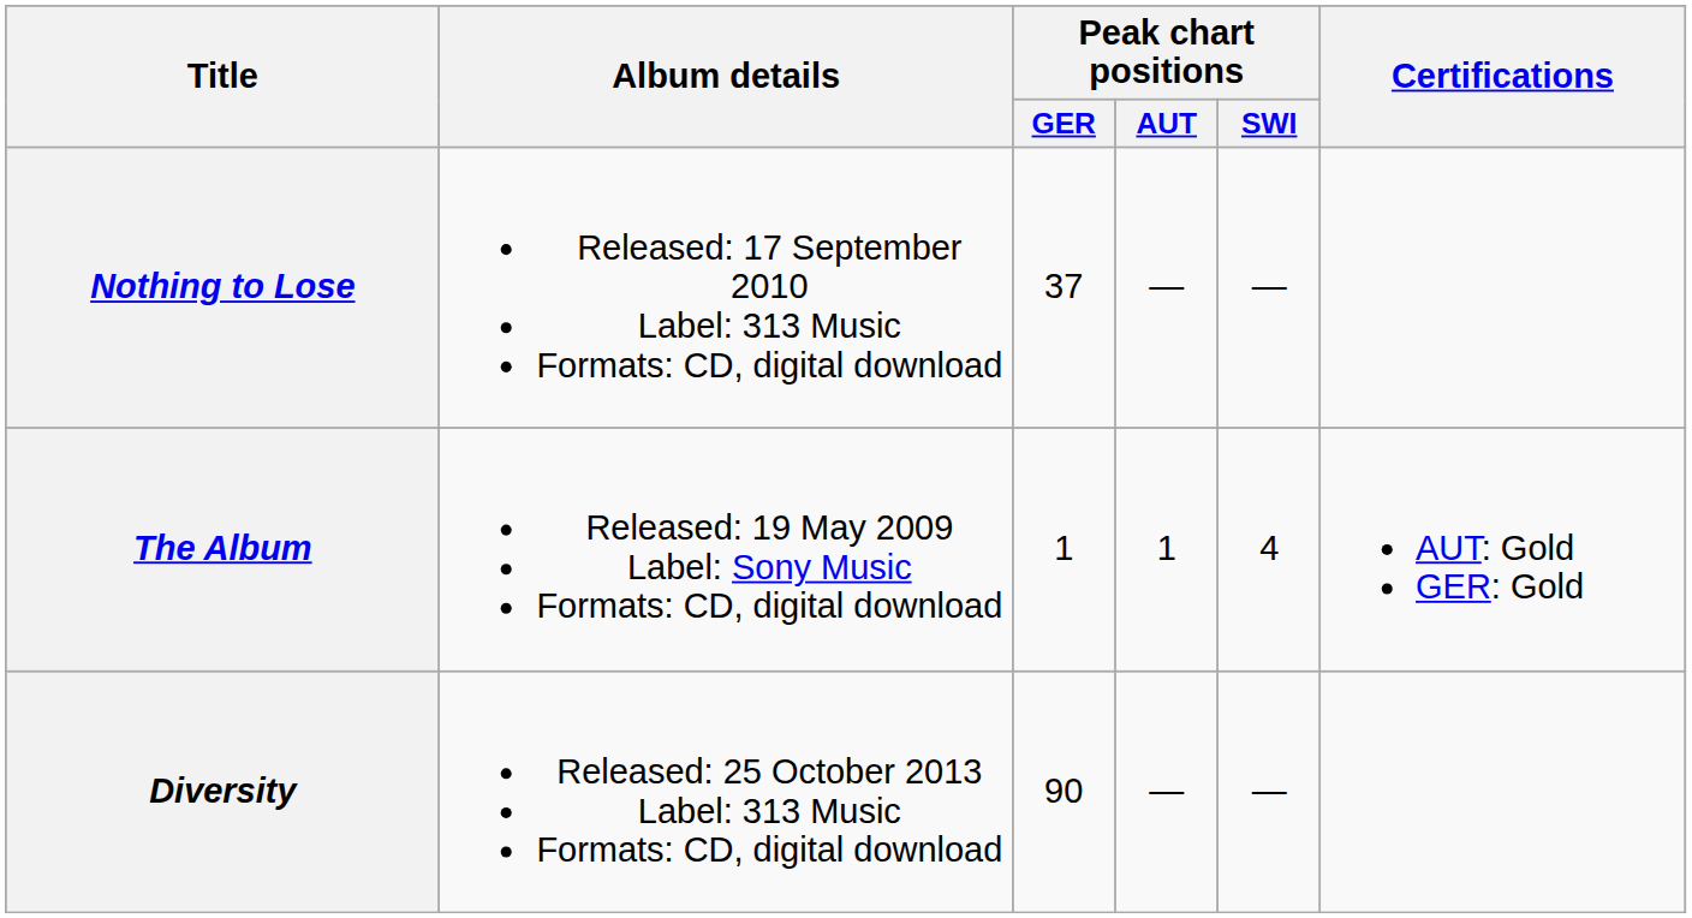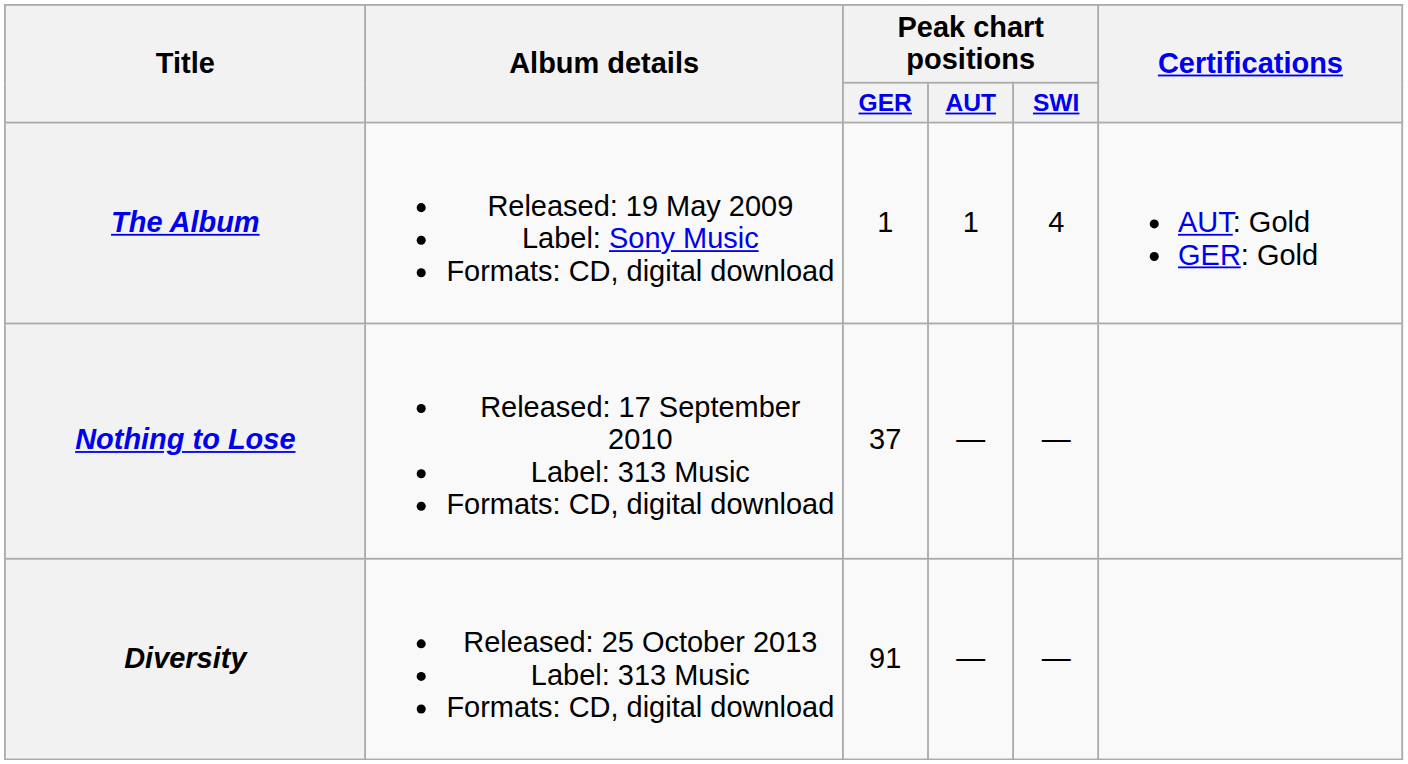rows swapped: The Album <-> Nothing to Lose
Diversity | Peak chart positions / GER: 90 -> 91
